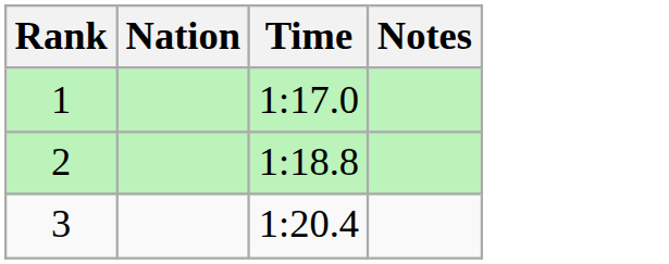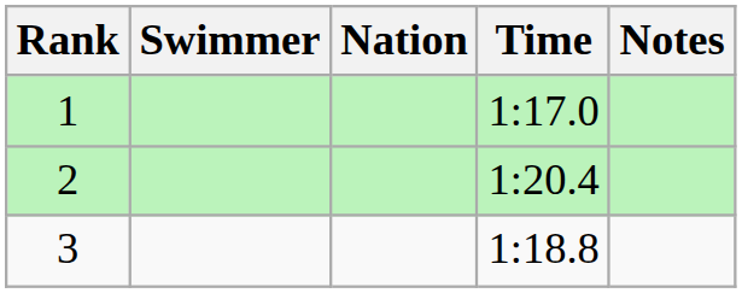+ column: Swimmer
2 | Time: 1:18.8 -> 1:20.4
3 | Time: 1:20.4 -> 1:18.8
